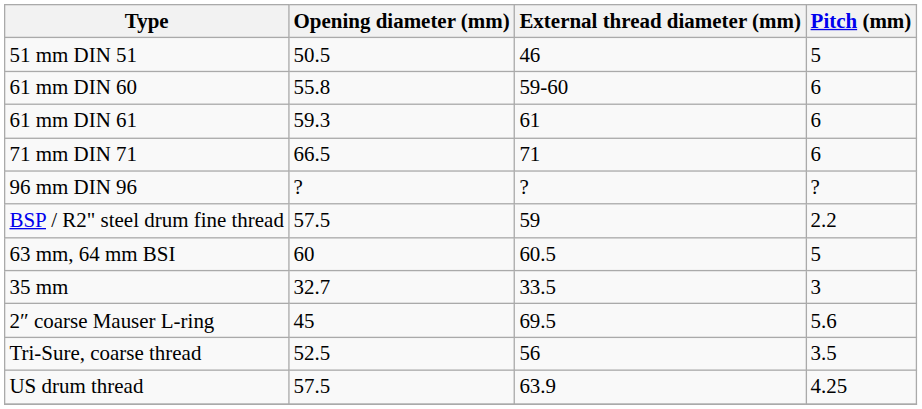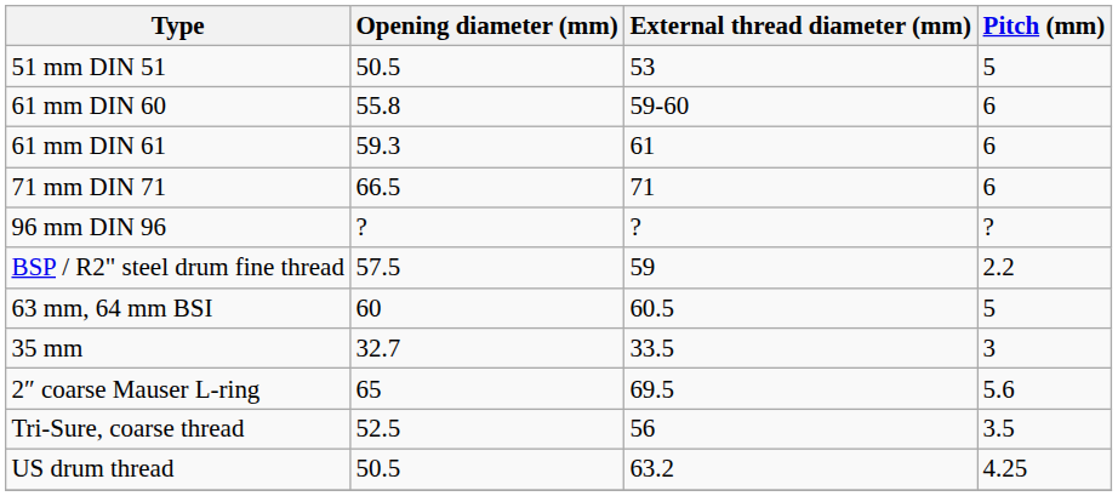51 mm DIN 51 | External thread diameter (mm): 46 -> 53
2″ coarse Mauser L-ring | Opening diameter (mm): 45 -> 65
US drum thread | Opening diameter (mm): 57.5 -> 50.5
US drum thread | External thread diameter (mm): 63.9 -> 63.2
